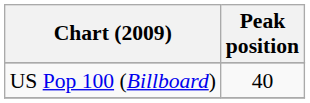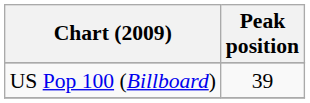US Pop 100 (Billboard) | Peak position: 40 -> 39
